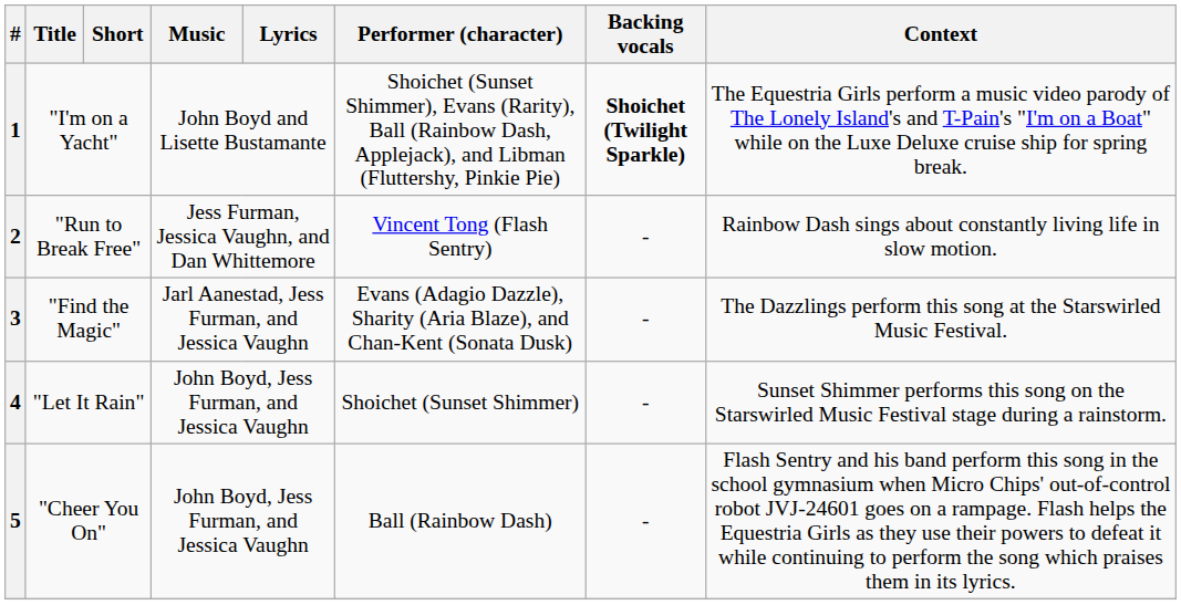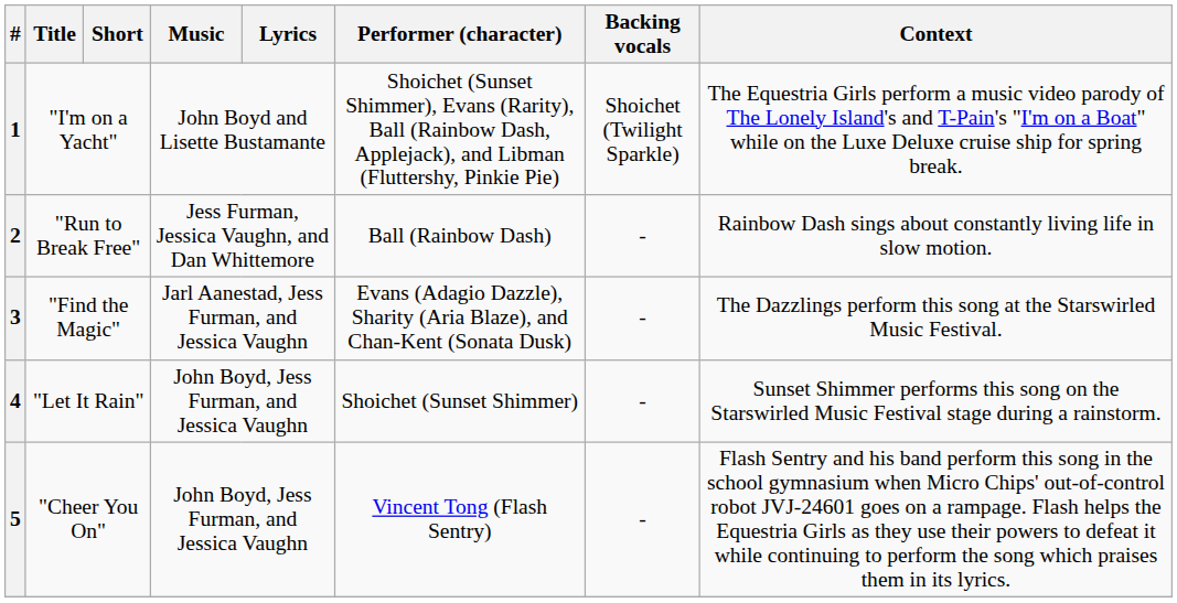1 | Backing vocals: bold -> normal
2 | Performer (character): Vincent Tong (Flash Sentry) -> Ball (Rainbow Dash)
5 | Performer (character): Ball (Rainbow Dash) -> Vincent Tong (Flash Sentry)
